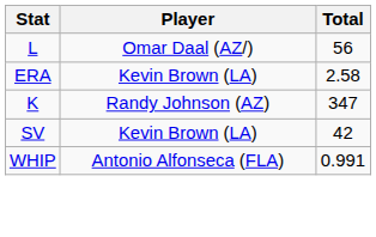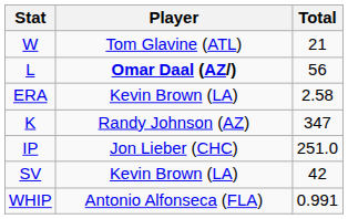+ row: W | Tom Glavine (ATL) | 21
L | Player: normal -> bold
+ row: IP | Jon Lieber (CHC) | 251.0
